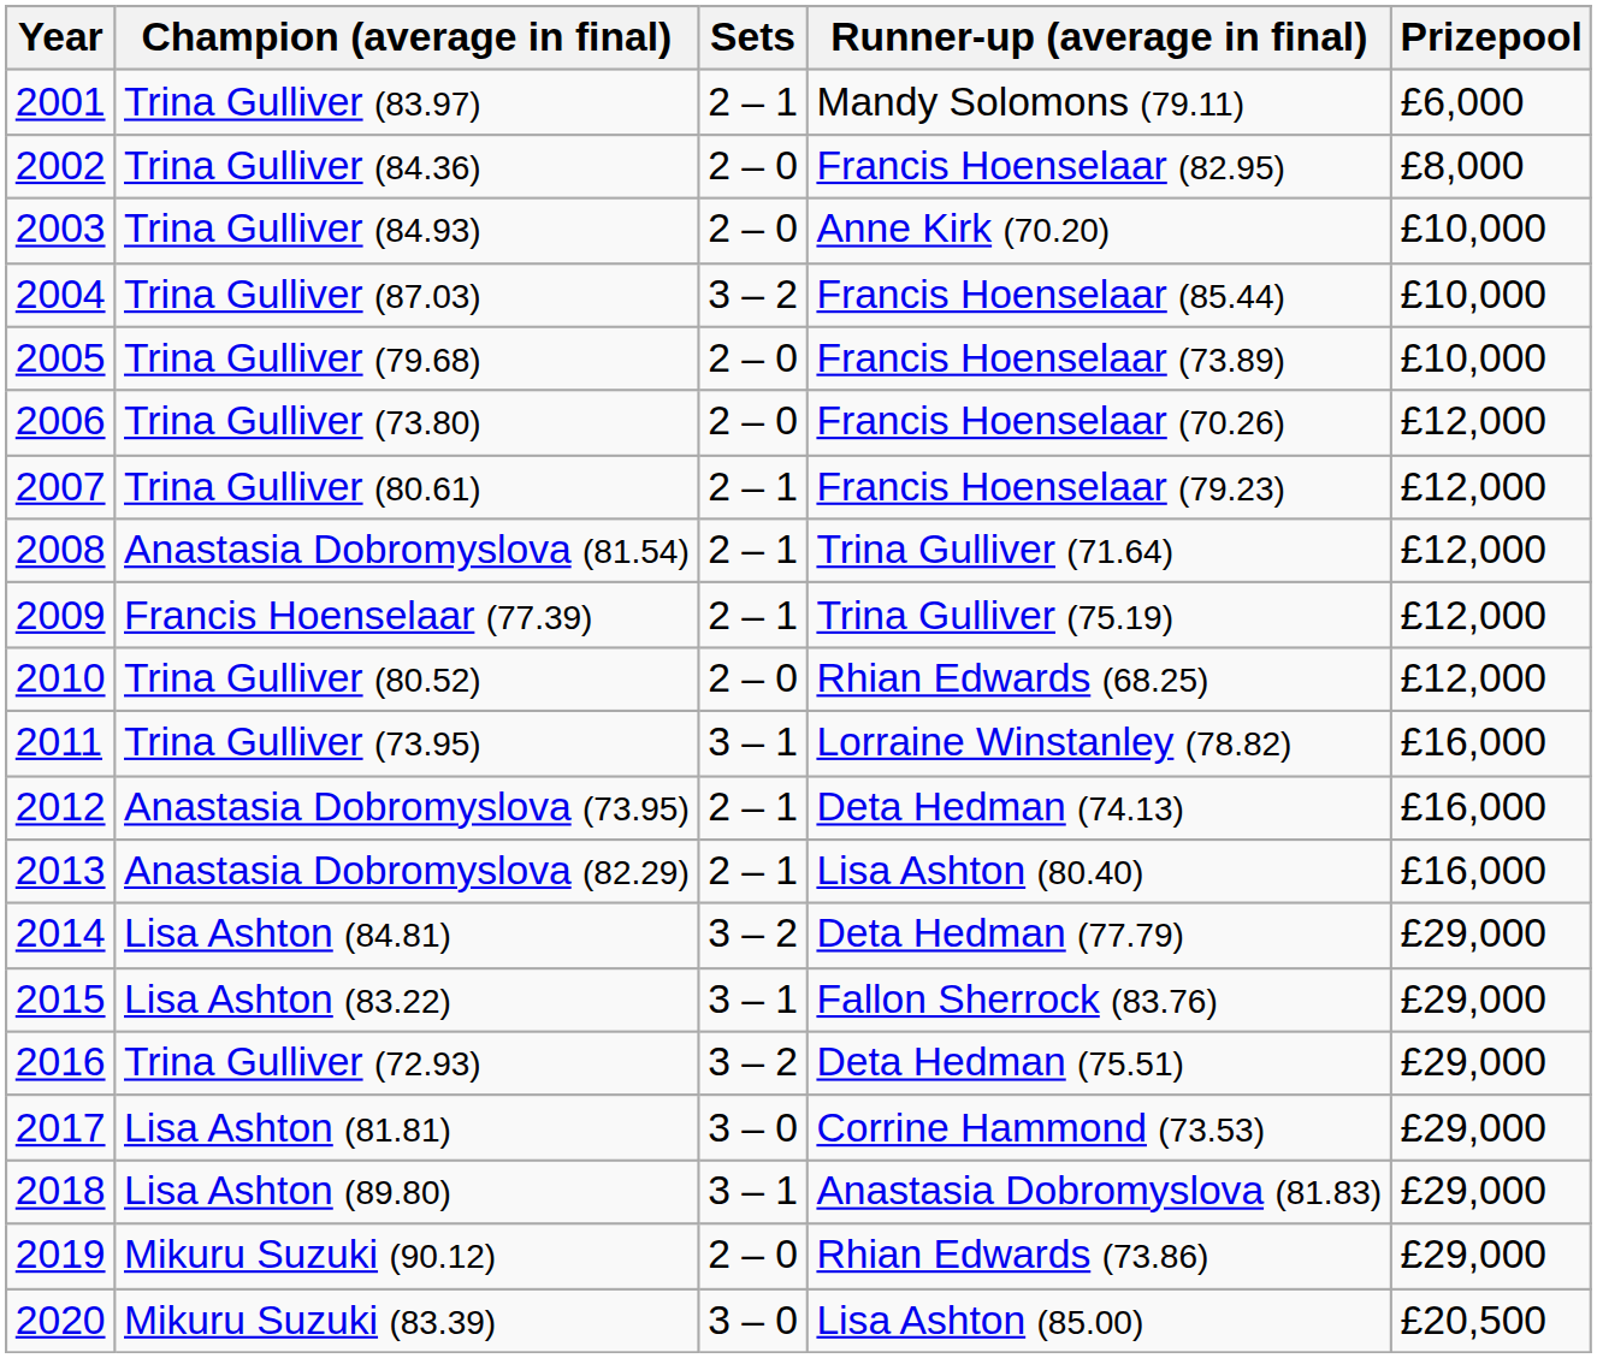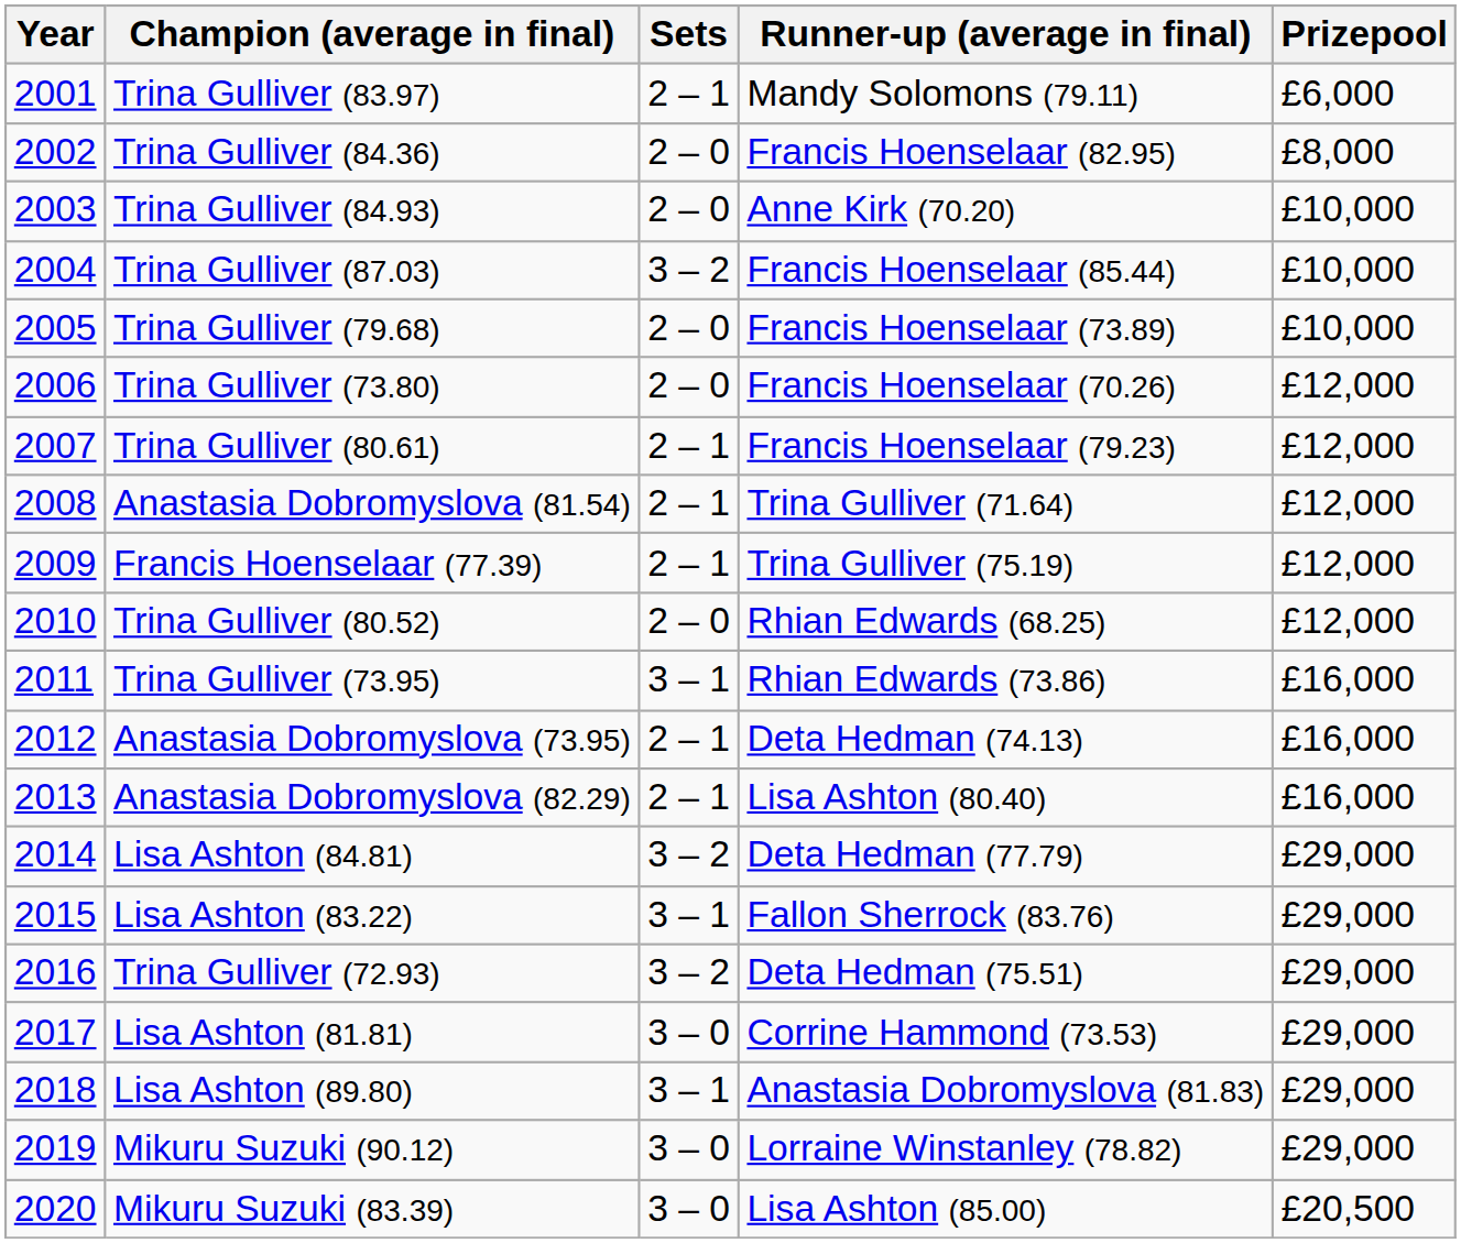Trina Gulliver (73.95) | Runner-up (average in final): Lorraine Winstanley (78.82) -> Rhian Edwards (73.86)
Mikuru Suzuki (90.12) | Sets: 2 – 0 -> 3 – 0
Mikuru Suzuki (90.12) | Runner-up (average in final): Rhian Edwards (73.86) -> Lorraine Winstanley (78.82)
